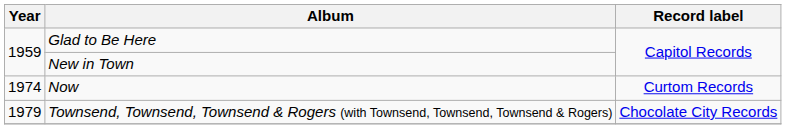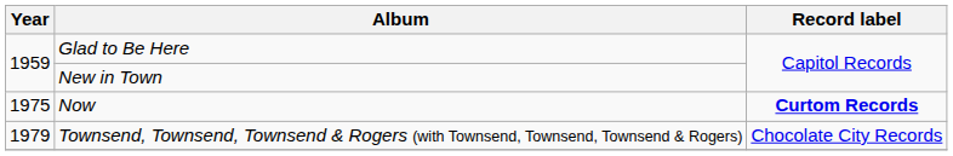Now | Year: 1974 -> 1975
Now | Record label: normal -> bold
